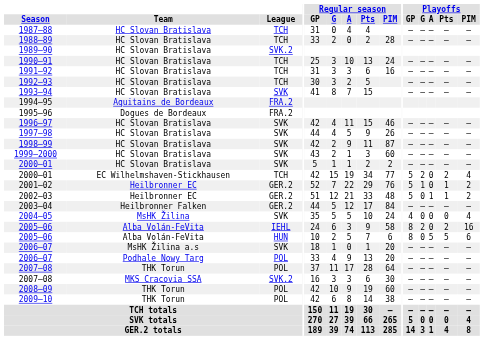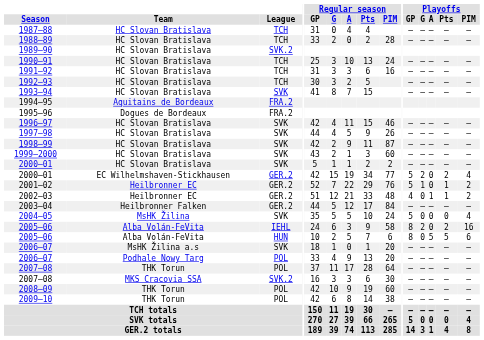2000–01 / EC Wilhelmshaven-Stickhausen | League: TCH -> GER.2
2002–03 | Playoffs / GP: 5 -> 4
2004–05 | Playoffs / GP: 4 -> 5
